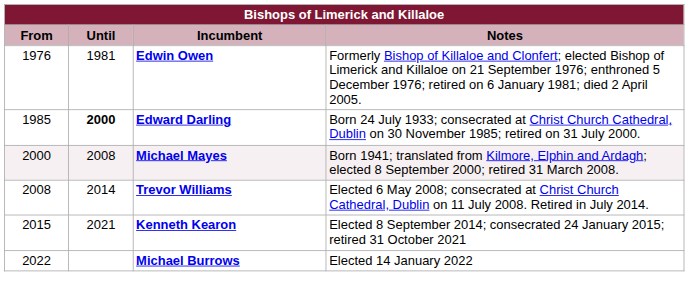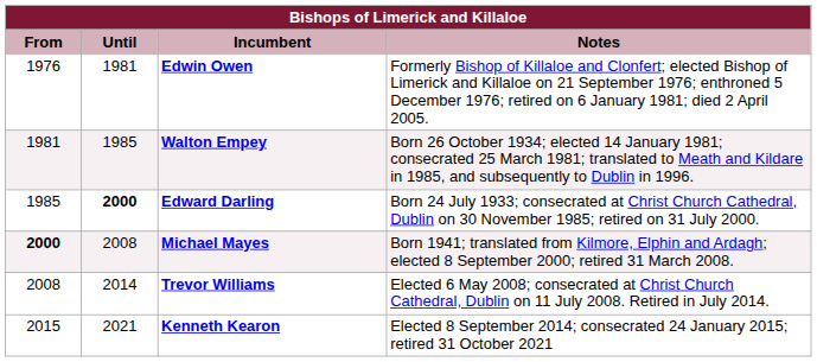+ row: 1981 | 1985 | Walton Empey | Born 26 October 1934; elected 14 January 1981; consecrated 25 March 1981; translated to Meath and Kildare in 1985, and subsequently to Dublin in 1996.
Michael Mayes | From: normal -> bold
- row: 2022 | Michael Burrows | Elected 14 January 2022
